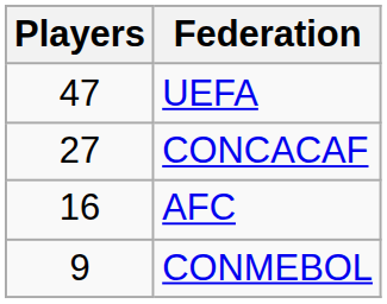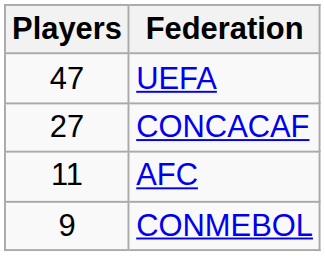AFC | Players: 16 -> 11
